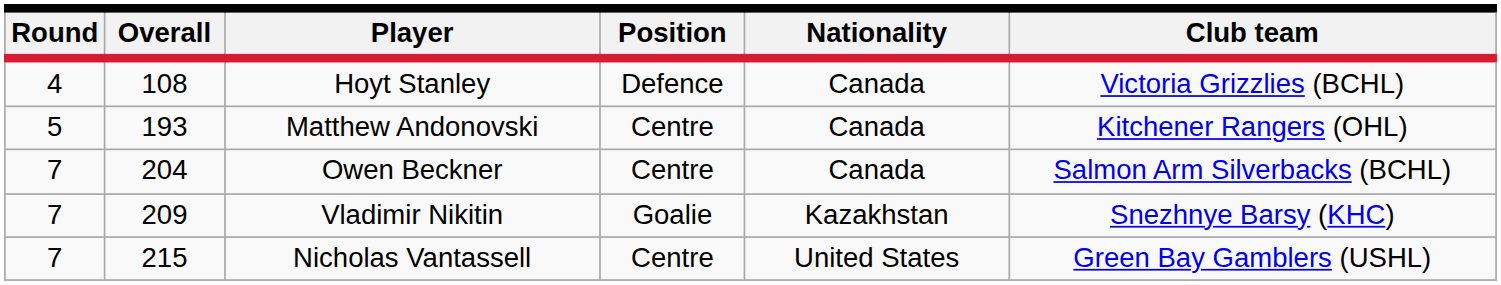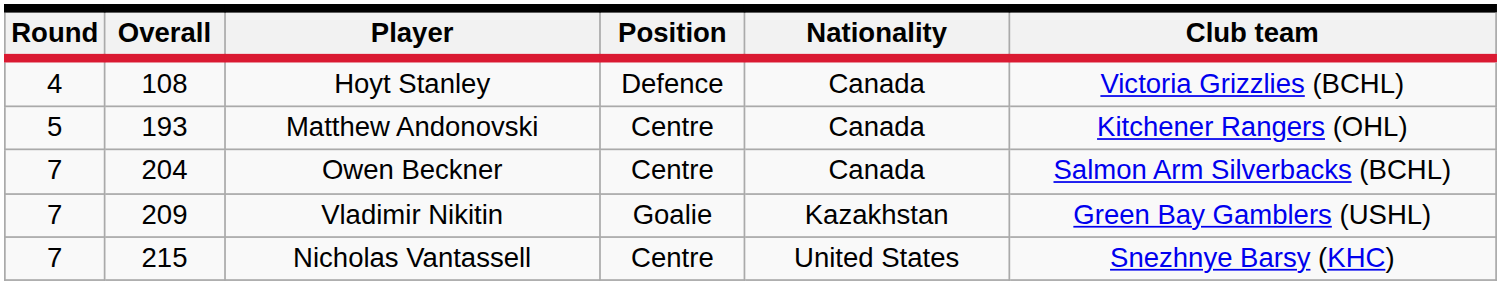Vladimir Nikitin | Club team: Snezhnye Barsy (KHC) -> Green Bay Gamblers (USHL)
Nicholas Vantassell | Club team: Green Bay Gamblers (USHL) -> Snezhnye Barsy (KHC)
